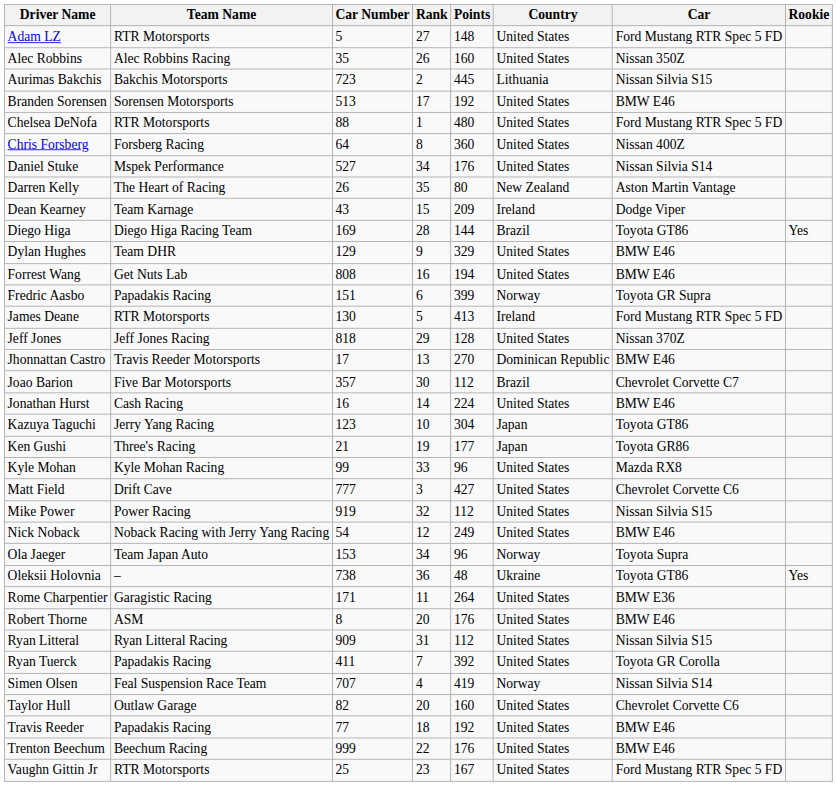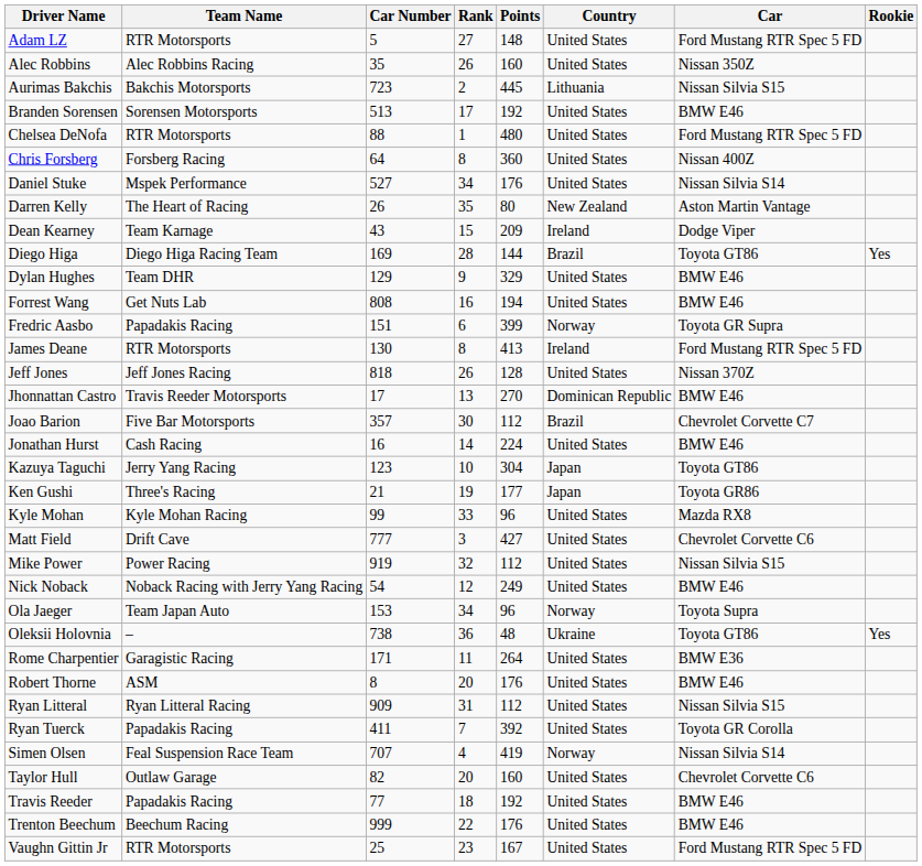James Deane | Rank: 5 -> 8
Jeff Jones | Rank: 29 -> 26
